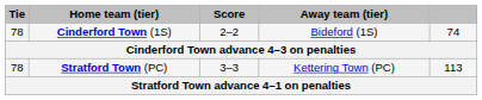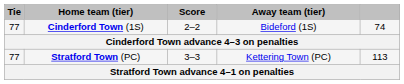Cinderford Town (1S) | Tie: 78 -> 77
Stratford Town (PC) | Tie: 78 -> 77
